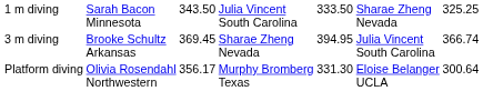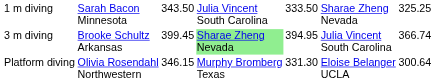3 m diving | column 3: 369.45 -> 399.45
3 m diving | column 4: no background -> lightgreen background
Platform diving | column 3: 356.17 -> 346.15
